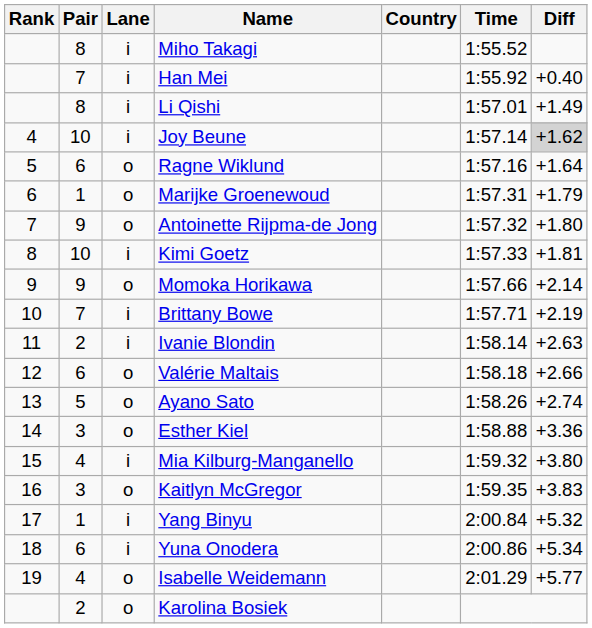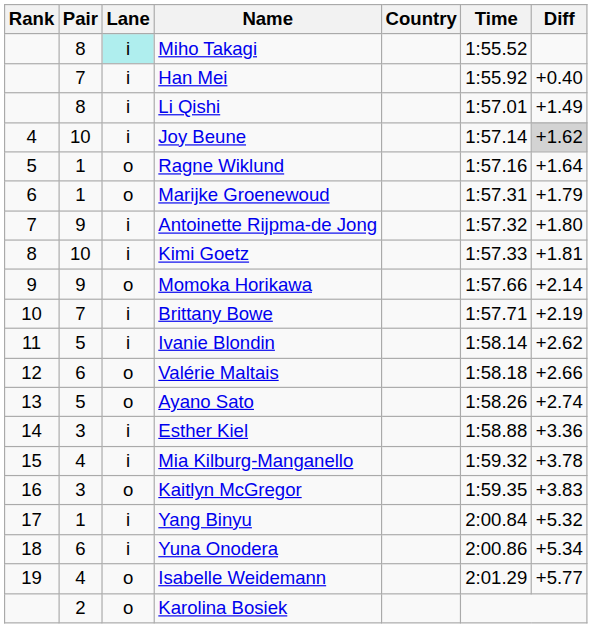Miho Takagi | Lane: no background -> paleturquoise background
Ragne Wiklund | Pair: 6 -> 1
Antoinette Rijpma-de Jong | Lane: o -> i
Ivanie Blondin | Pair: 2 -> 5
Ivanie Blondin | Diff: +2.63 -> +2.62
Esther Kiel | Lane: o -> i
Mia Kilburg-Manganello | Diff: +3.80 -> +3.78
